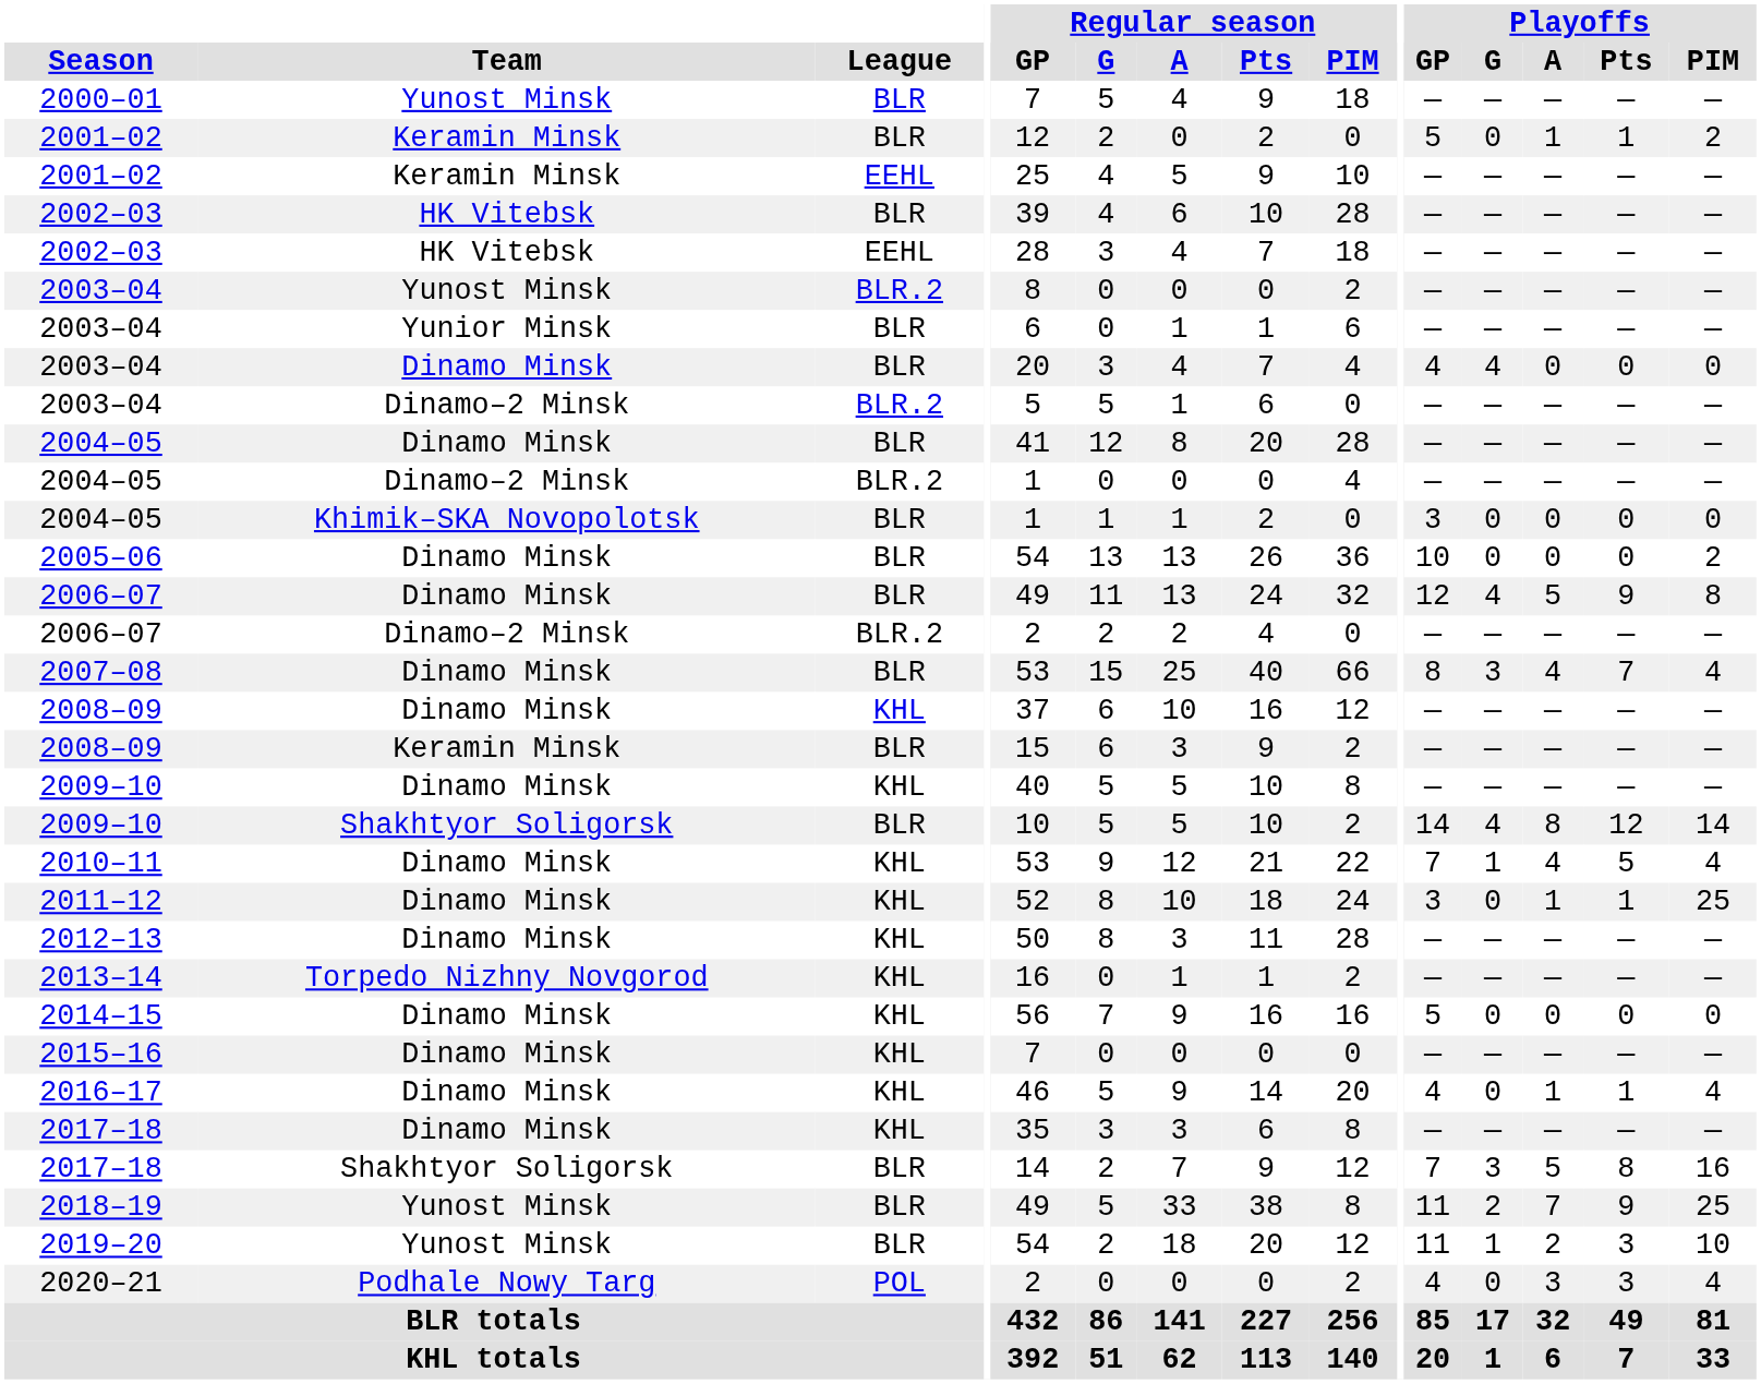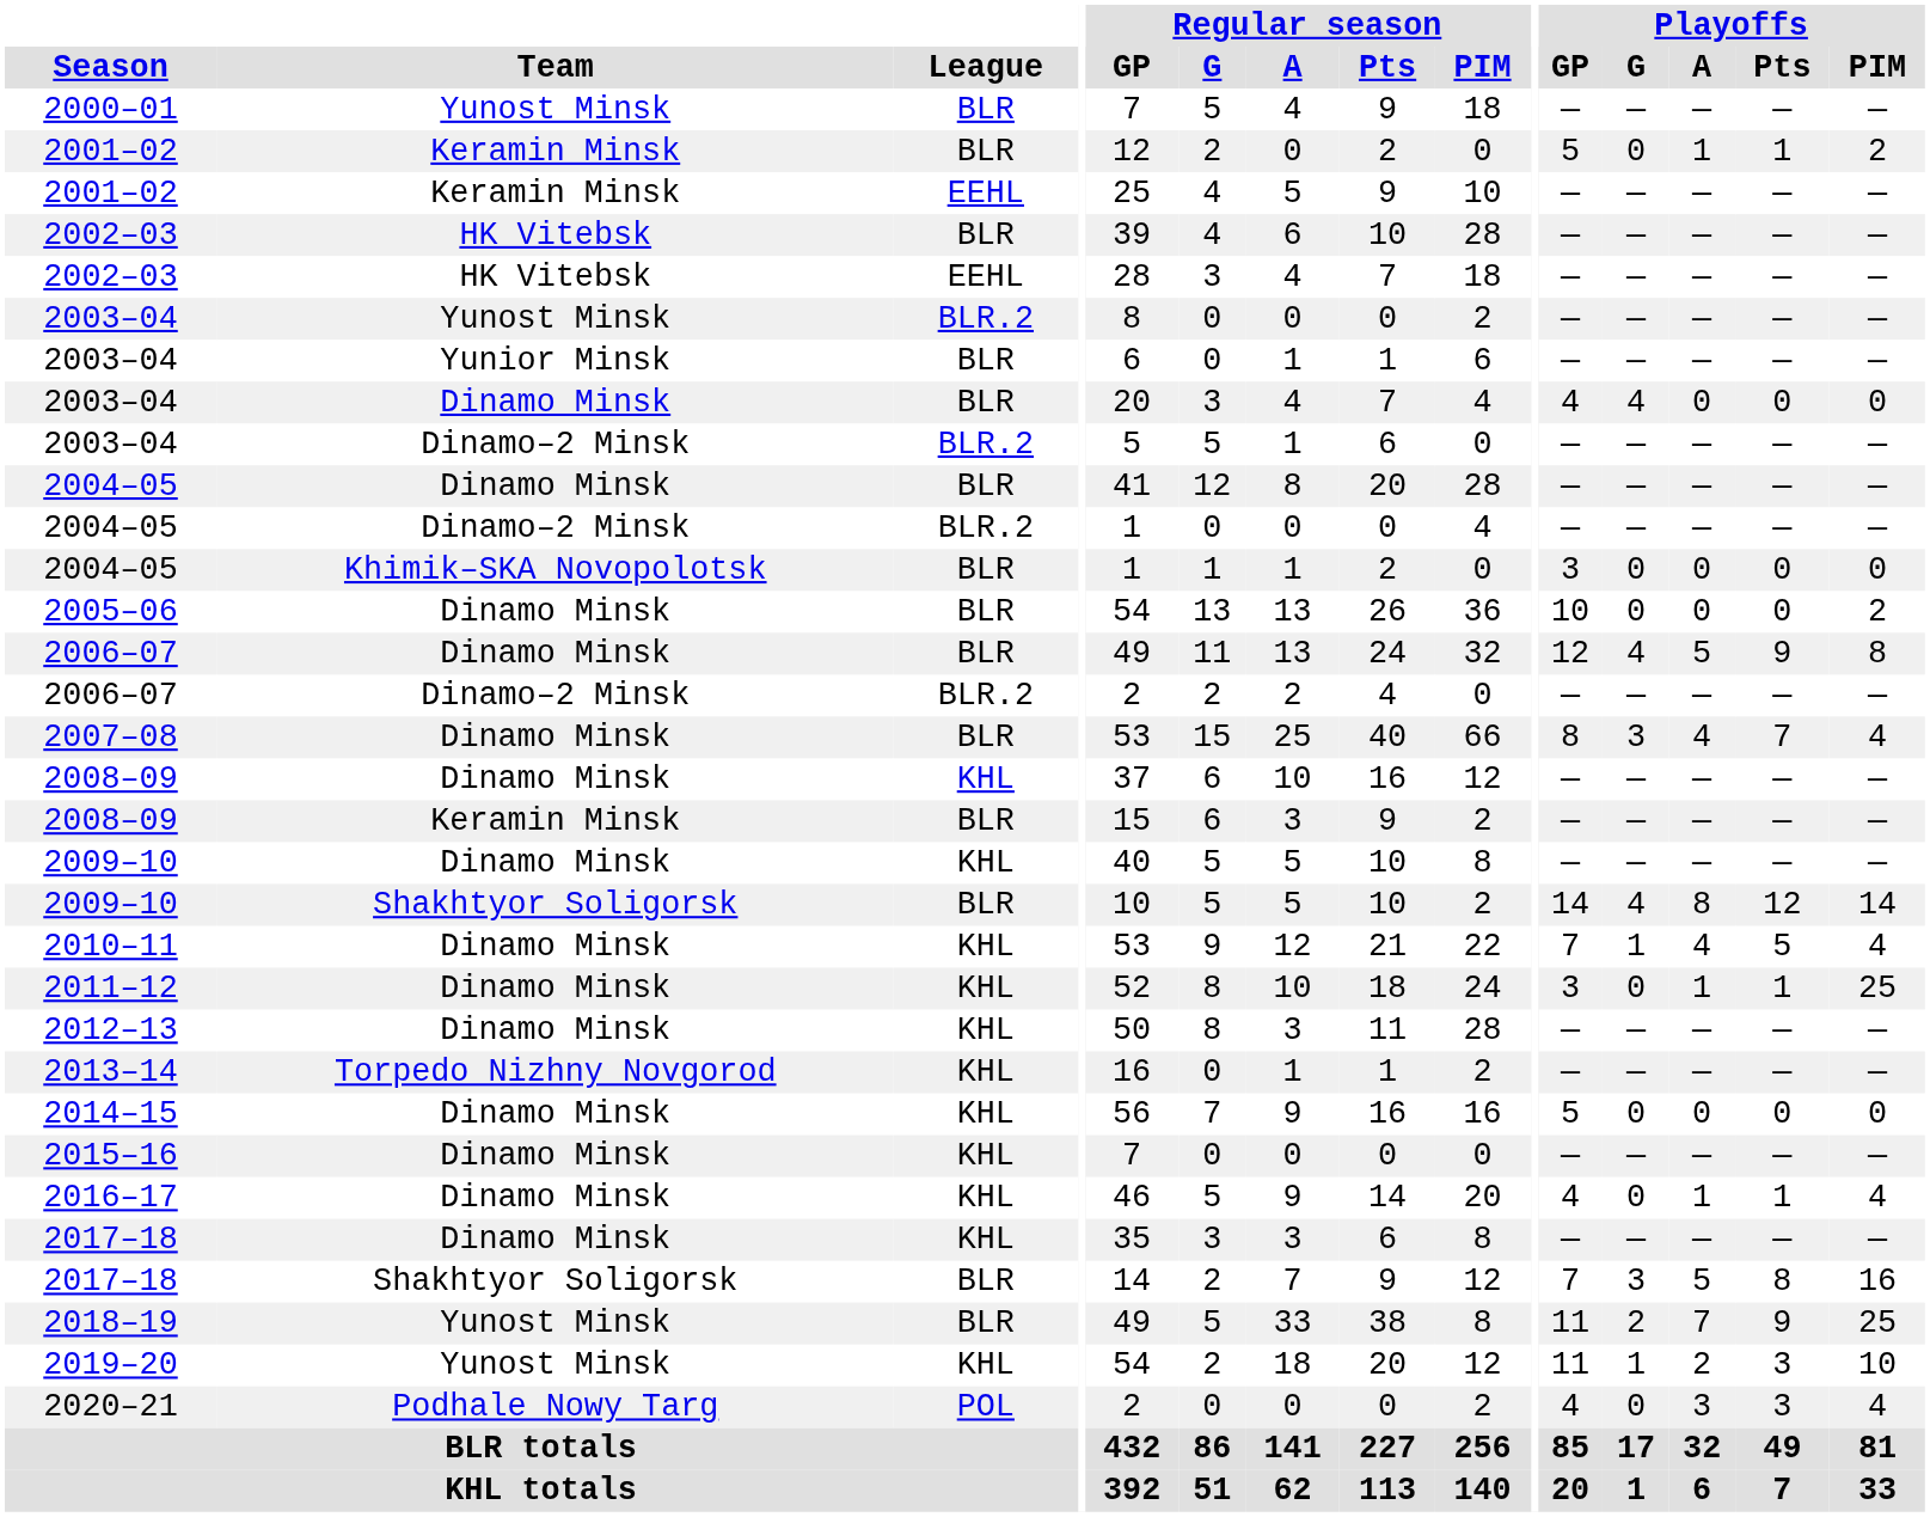2019–20 | League: BLR -> KHL
